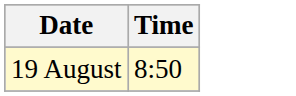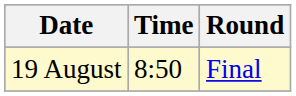+ column: Round | Final
